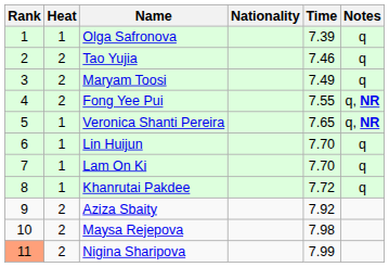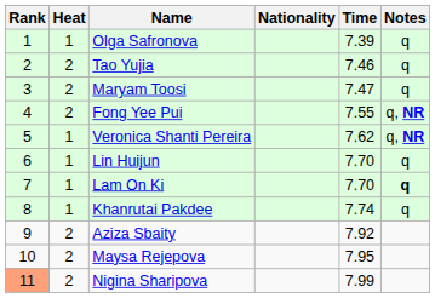Maryam Toosi | Time: 7.49 -> 7.47
Veronica Shanti Pereira | Time: 7.65 -> 7.62
Lam On Ki | Notes: normal -> bold
Khanrutai Pakdee | Time: 7.72 -> 7.74
Maysa Rejepova | Time: 7.98 -> 7.95
